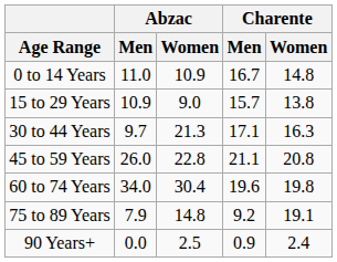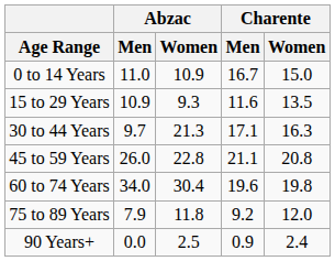0 to 14 Years | Charente / Women: 14.8 -> 15.0
15 to 29 Years | Abzac / Women: 9.0 -> 9.3
15 to 29 Years | Charente / Men: 15.7 -> 11.6
15 to 29 Years | Charente / Women: 13.8 -> 13.5
75 to 89 Years | Abzac / Women: 14.8 -> 11.8
75 to 89 Years | Charente / Women: 19.1 -> 12.0
